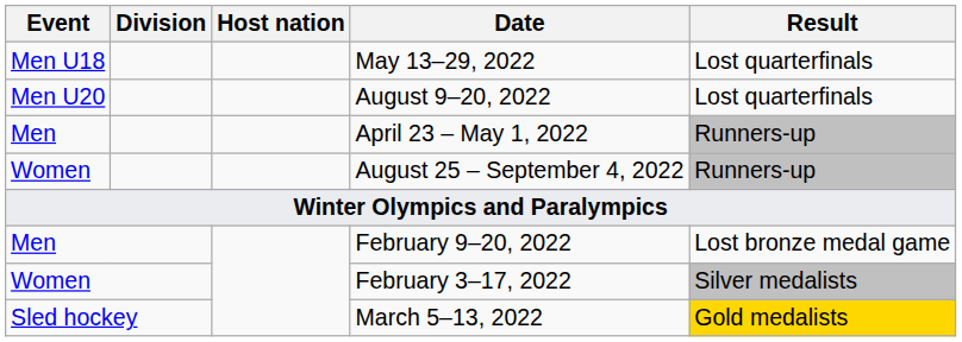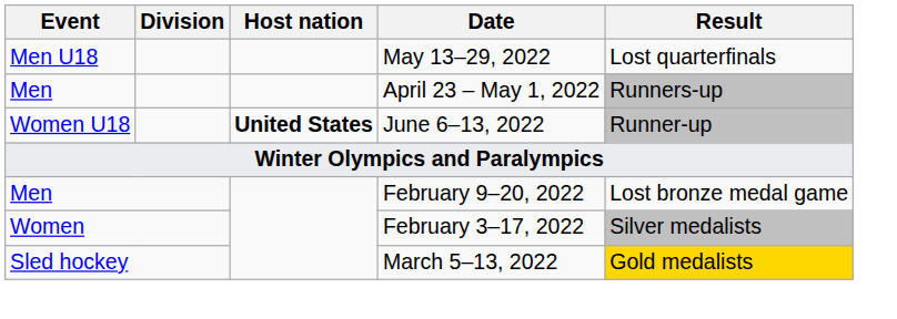- row: Men U20 | August 9–20, 2022 | Lost quarterfinals
- row: Women | August 25 – September 4, 2022 | Runners-up
+ row: Women U18 | United States | June 6–13, 2022 | Runner-up
